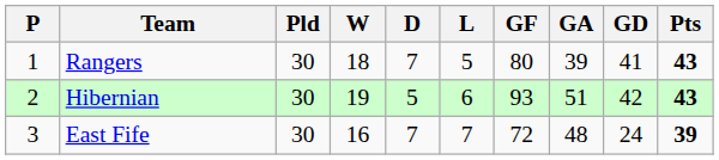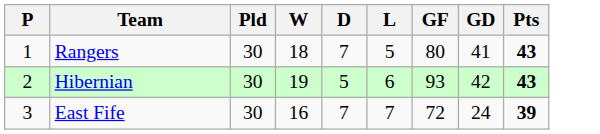- column: GA | 39 | 51 | 48
